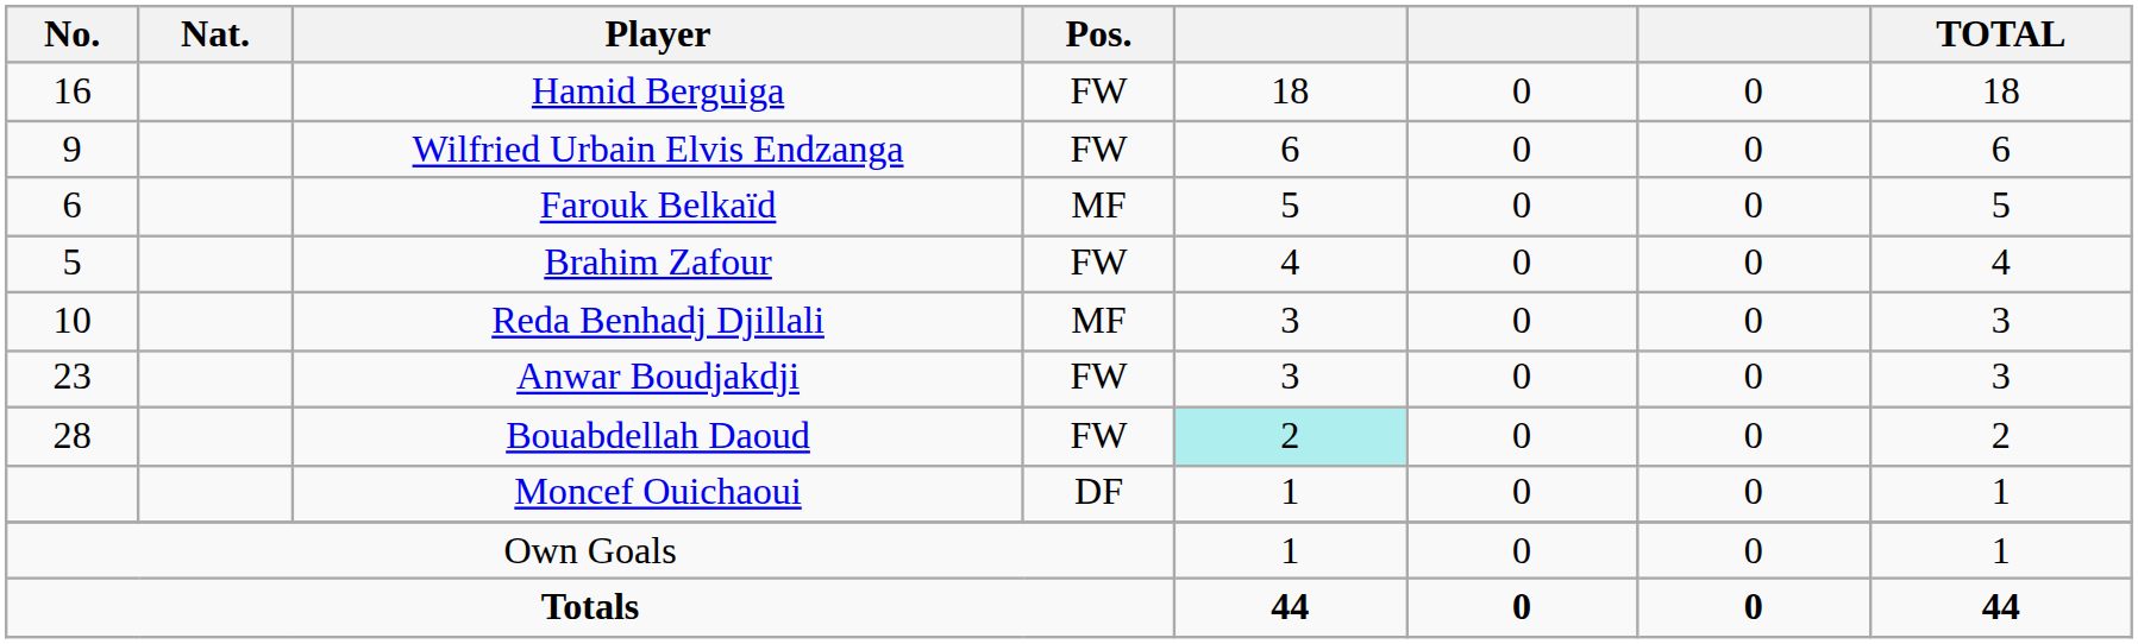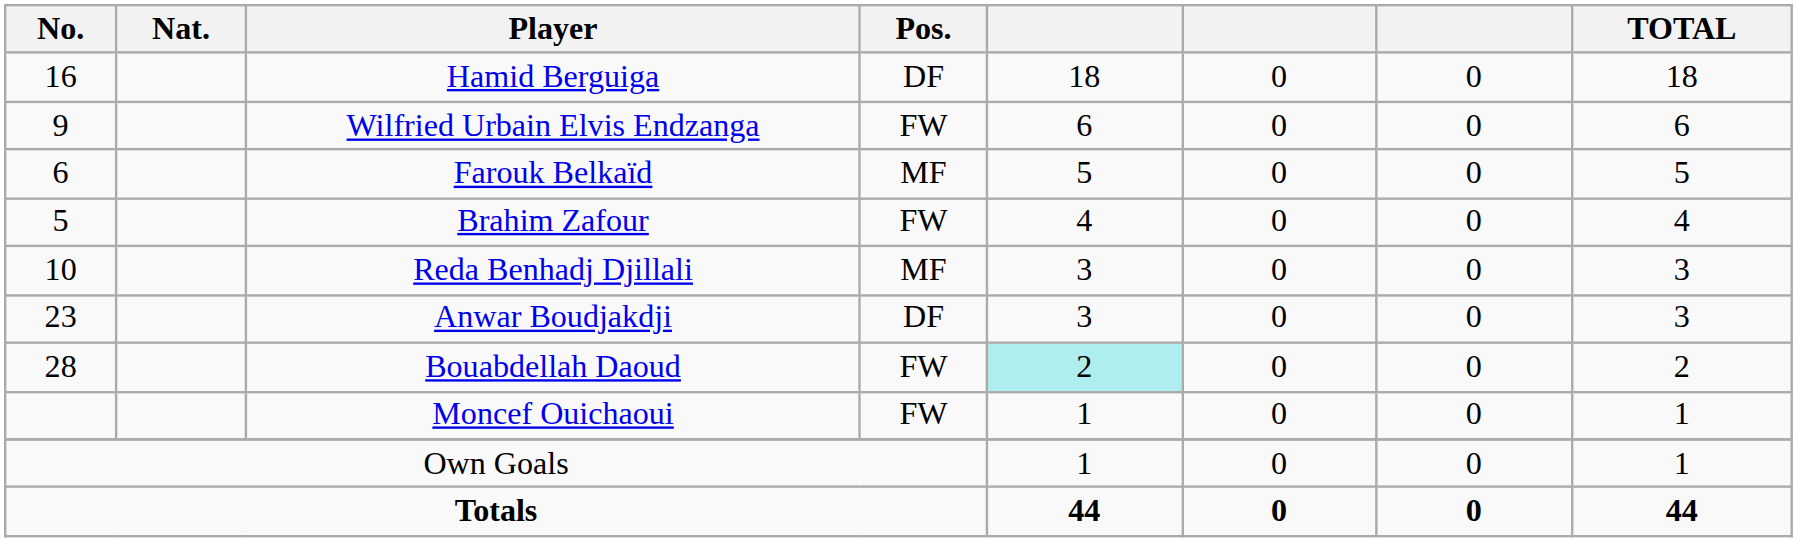Hamid Berguiga | Pos.: FW -> DF
Anwar Boudjakdji | Pos.: FW -> DF
Moncef Ouichaoui | Pos.: DF -> FW
